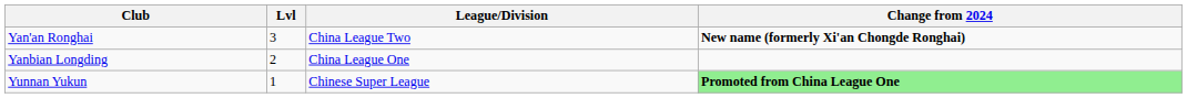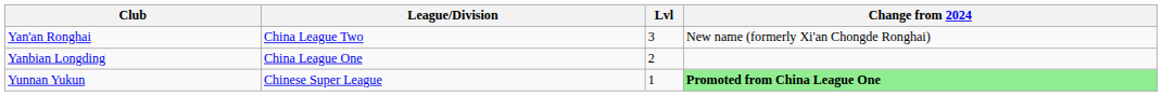columns swapped: League/Division <-> Lvl
Yan'an Ronghai | Change from 2024: bold -> normal
